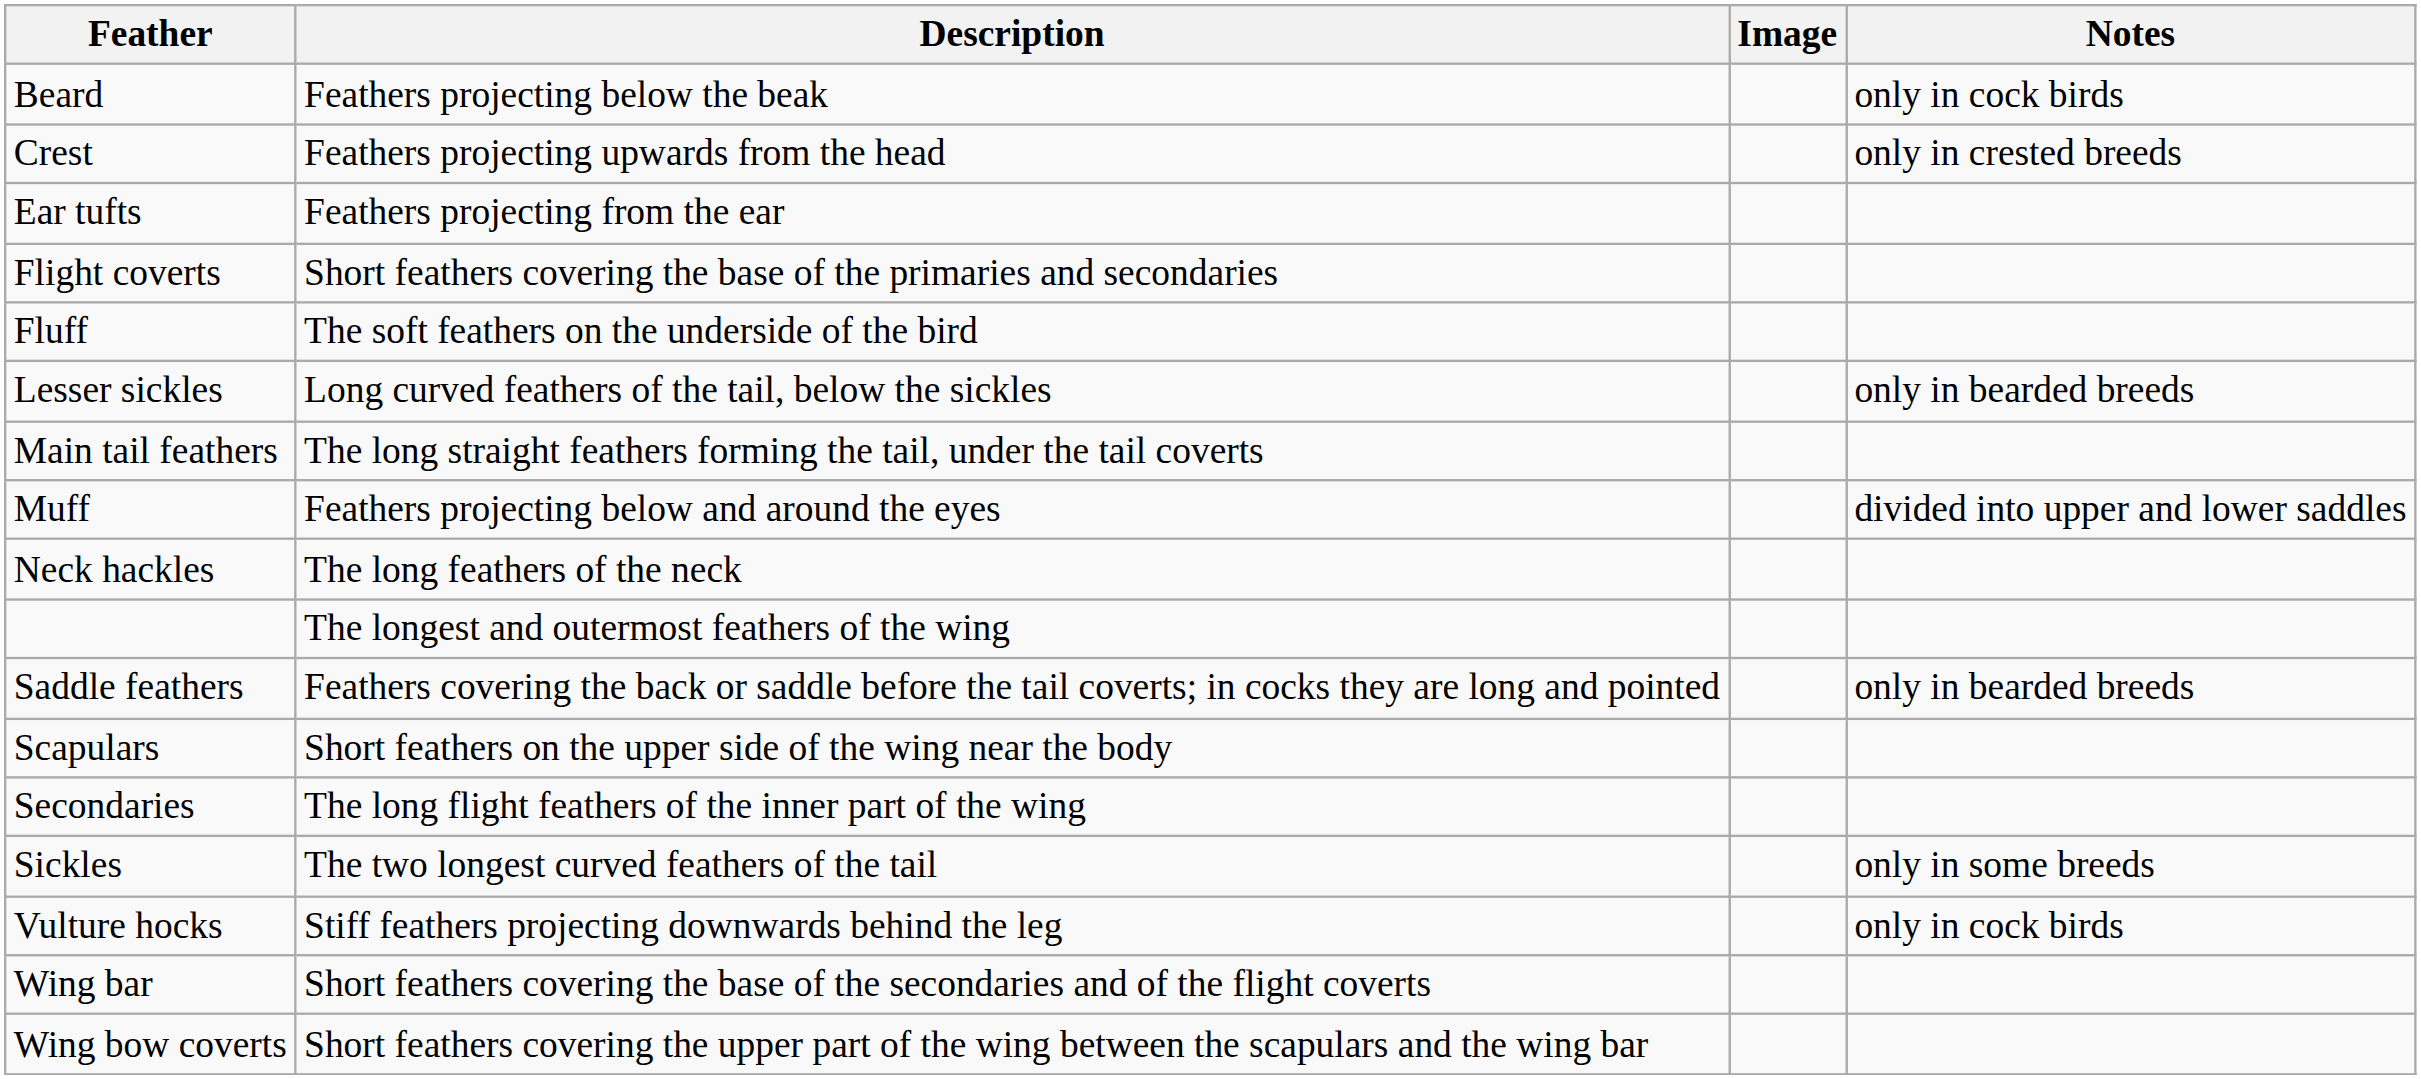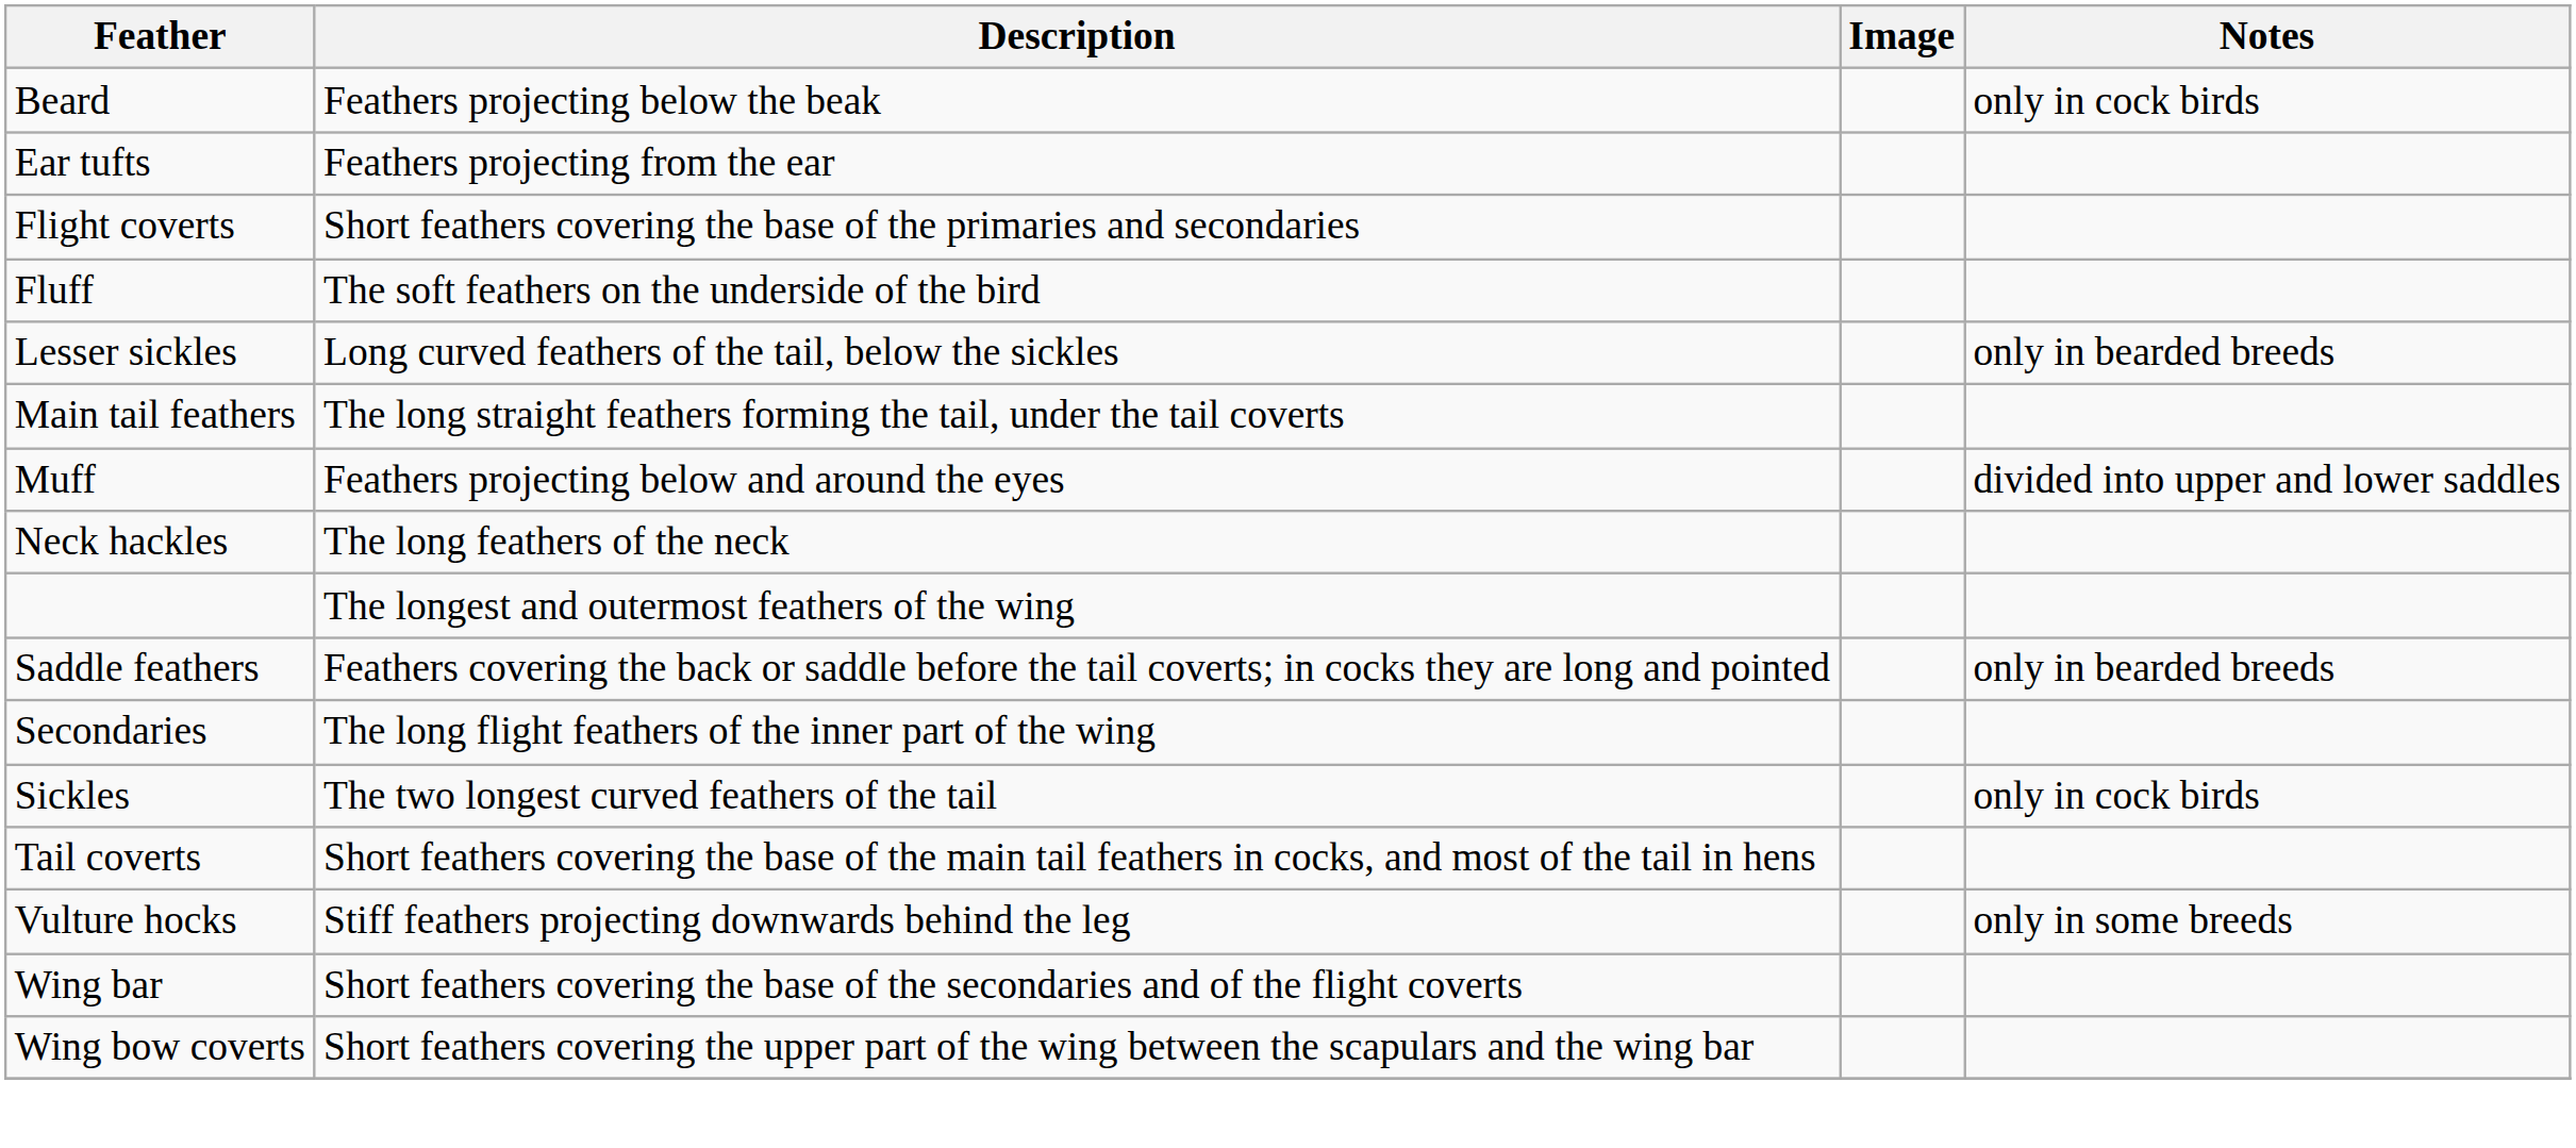- row: Crest | Feathers projecting upwards from the head | only in crested breeds
- row: Scapulars | Short feathers on the upper side of the wing near the body
Sickles | Notes: only in some breeds -> only in cock birds
+ row: Tail coverts | Short feathers covering the base of the main tail feathers in cocks, and most of the tail in hens
Vulture hocks | Notes: only in cock birds -> only in some breeds
